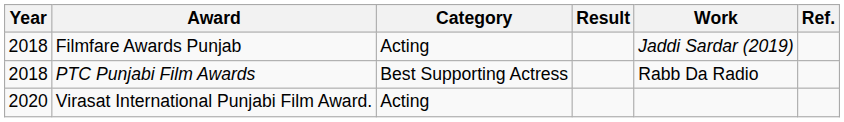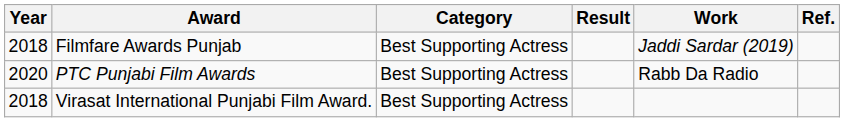Filmfare Awards Punjab | Category: Acting -> Best Supporting Actress
PTC Punjabi Film Awards | Year: 2018 -> 2020
Virasat International Punjabi Film Award. | Year: 2020 -> 2018
Virasat International Punjabi Film Award. | Category: Acting -> Best Supporting Actress
